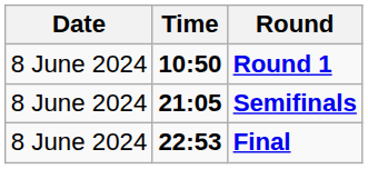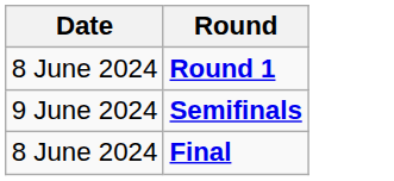- column: Time | 10:50 | 21:05 | 22:53
Semifinals | Date: 8 June 2024 -> 9 June 2024
